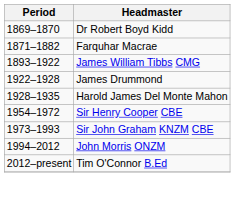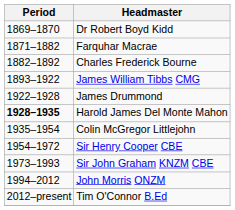+ row: 1882–1892 | Charles Frederick Bourne
Harold James Del Monte Mahon | Period: normal -> bold
+ row: 1935–1954 | Colin McGregor Littlejohn
